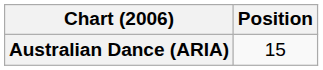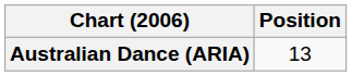Australian Dance (ARIA) | Position: 15 -> 13
